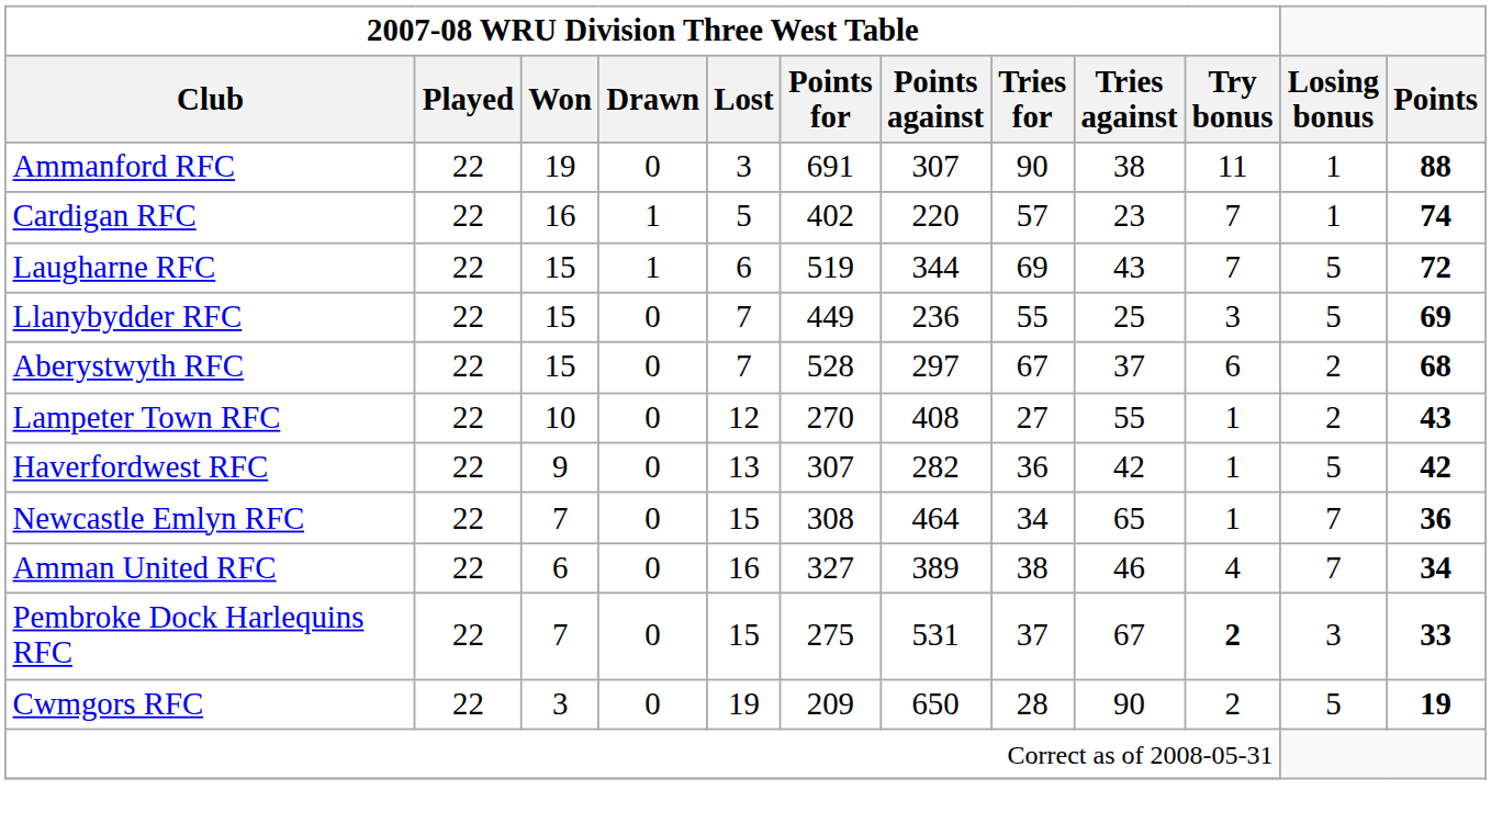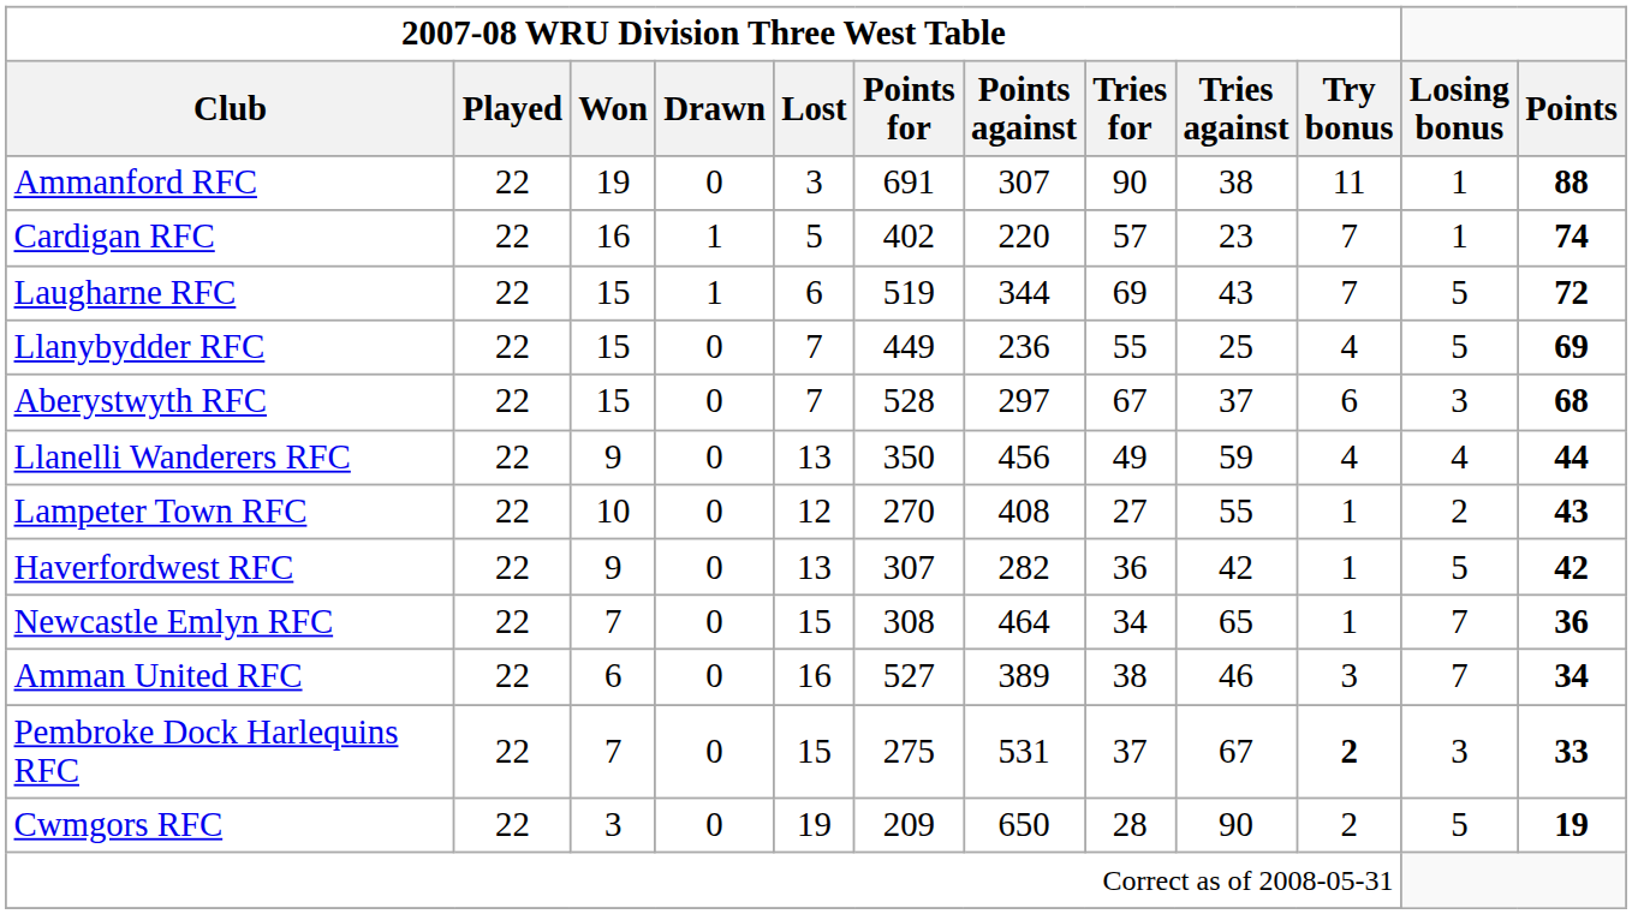Llanybydder RFC | 2007-08 WRU Division Three West Table / Try bonus: 3 -> 4
Aberystwyth RFC | Losing bonus: 2 -> 3
+ row: Llanelli Wanderers RFC | 22 | 9 | 0 | 13 | 350 | 456 | 49 | 59 | 4 | 4 | 44
Amman United RFC | 2007-08 WRU Division Three West Table / Points for: 327 -> 527
Amman United RFC | 2007-08 WRU Division Three West Table / Try bonus: 4 -> 3
